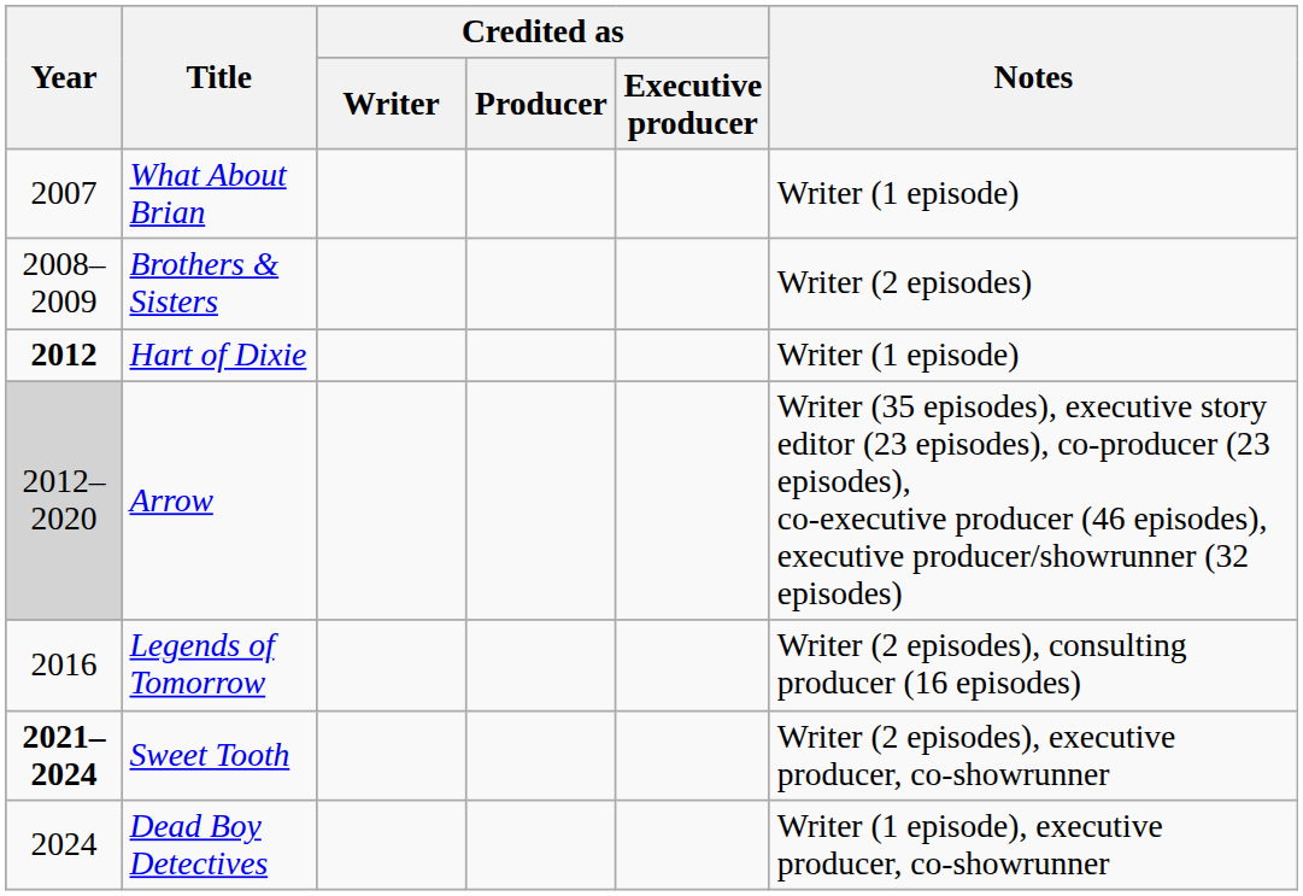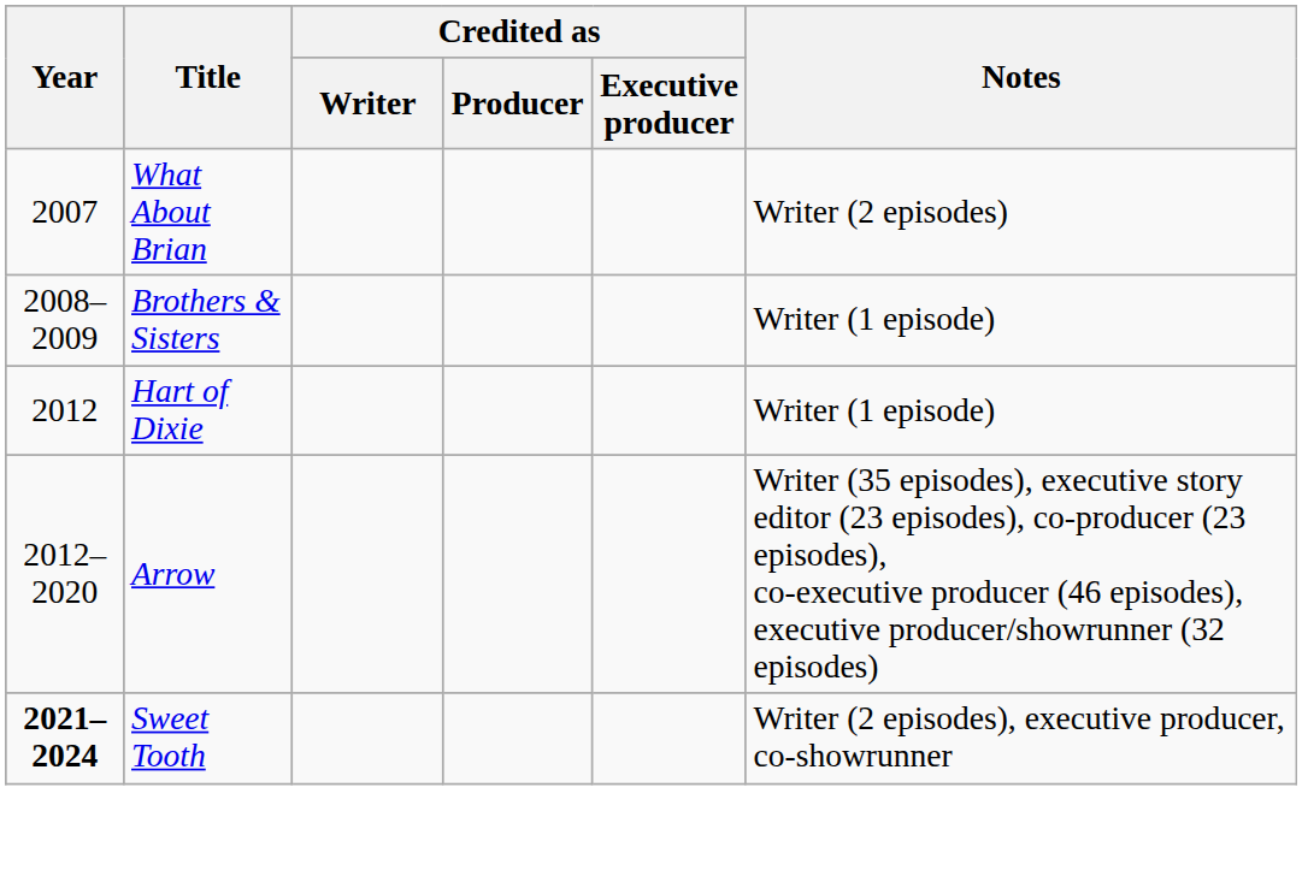What About Brian | Notes: Writer (1 episode) -> Writer (2 episodes)
Brothers & Sisters | Notes: Writer (2 episodes) -> Writer (1 episode)
Hart of Dixie | Year: bold -> normal
Arrow | Year: lightgrey background -> no background
- row: 2016 | Legends of Tomorrow | Writer (2 episodes), consulting producer (16 episodes)
- row: 2024 | Dead Boy Detectives | Writer (1 episode), executive producer, co-showrunner
